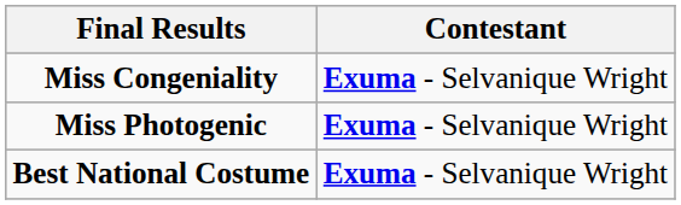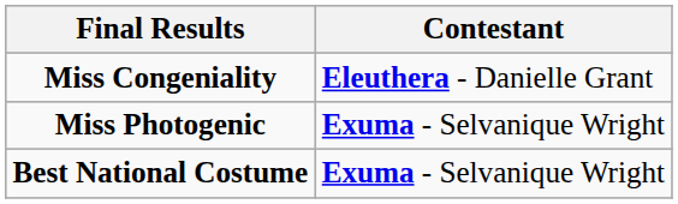Miss Congeniality | Contestant: Exuma - Selvanique Wright -> Eleuthera - Danielle Grant
